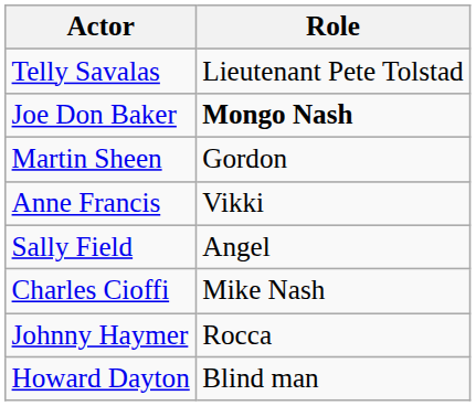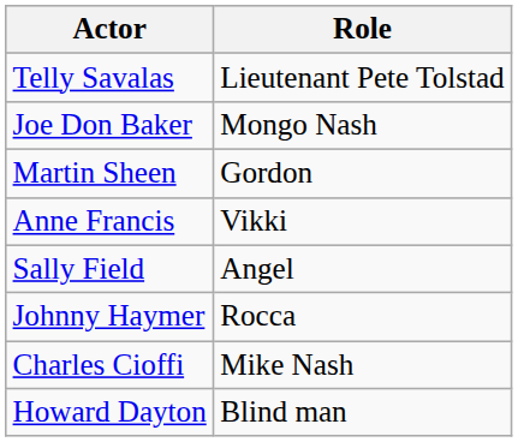Joe Don Baker | Role: bold -> normal
rows swapped: Charles Cioffi <-> Johnny Haymer
